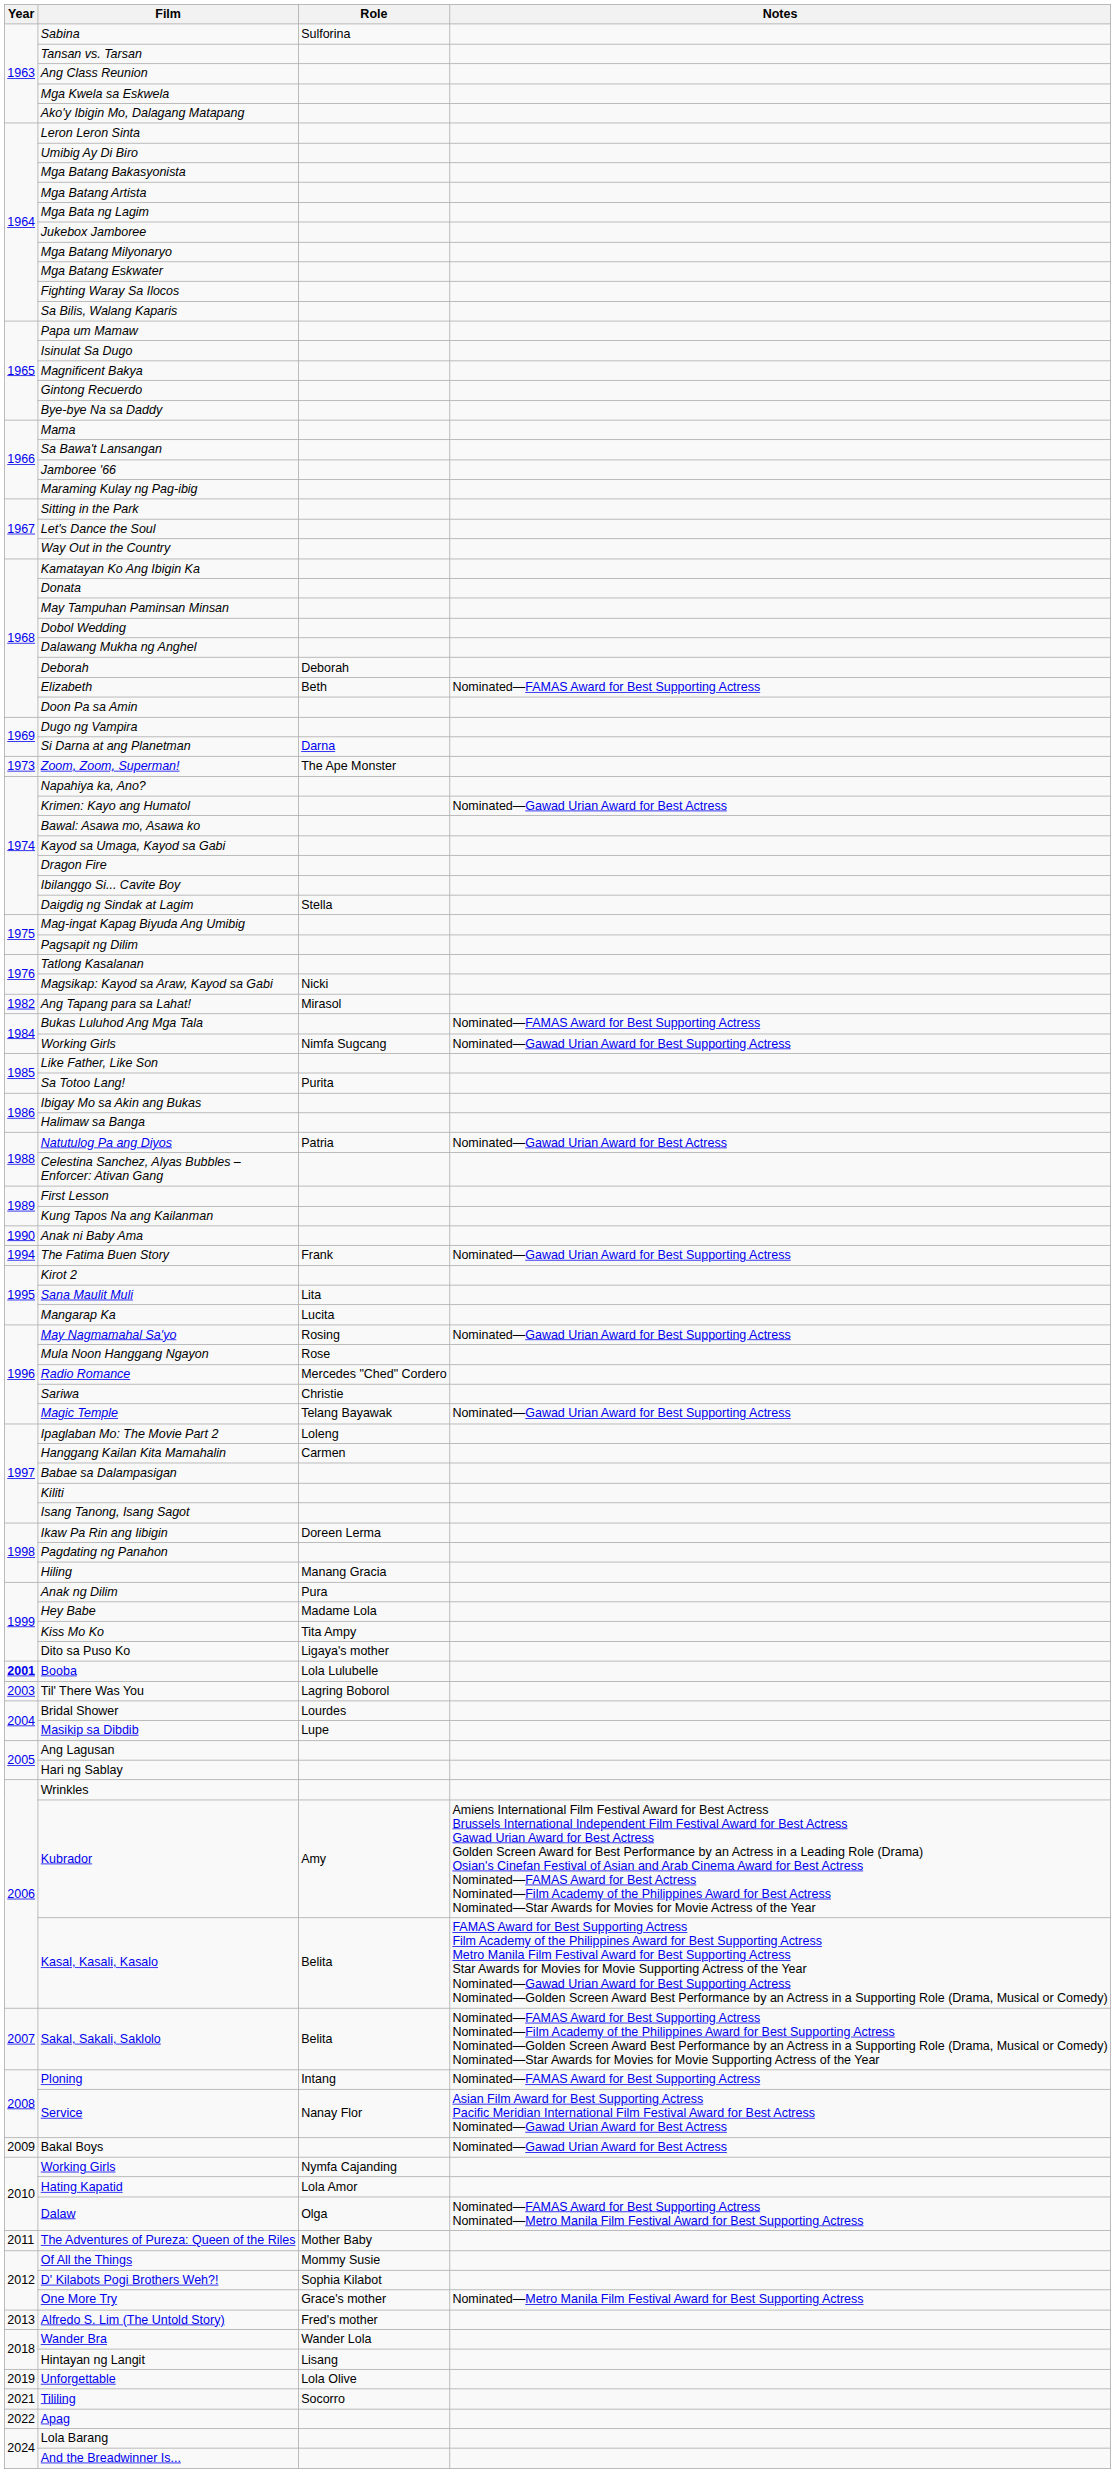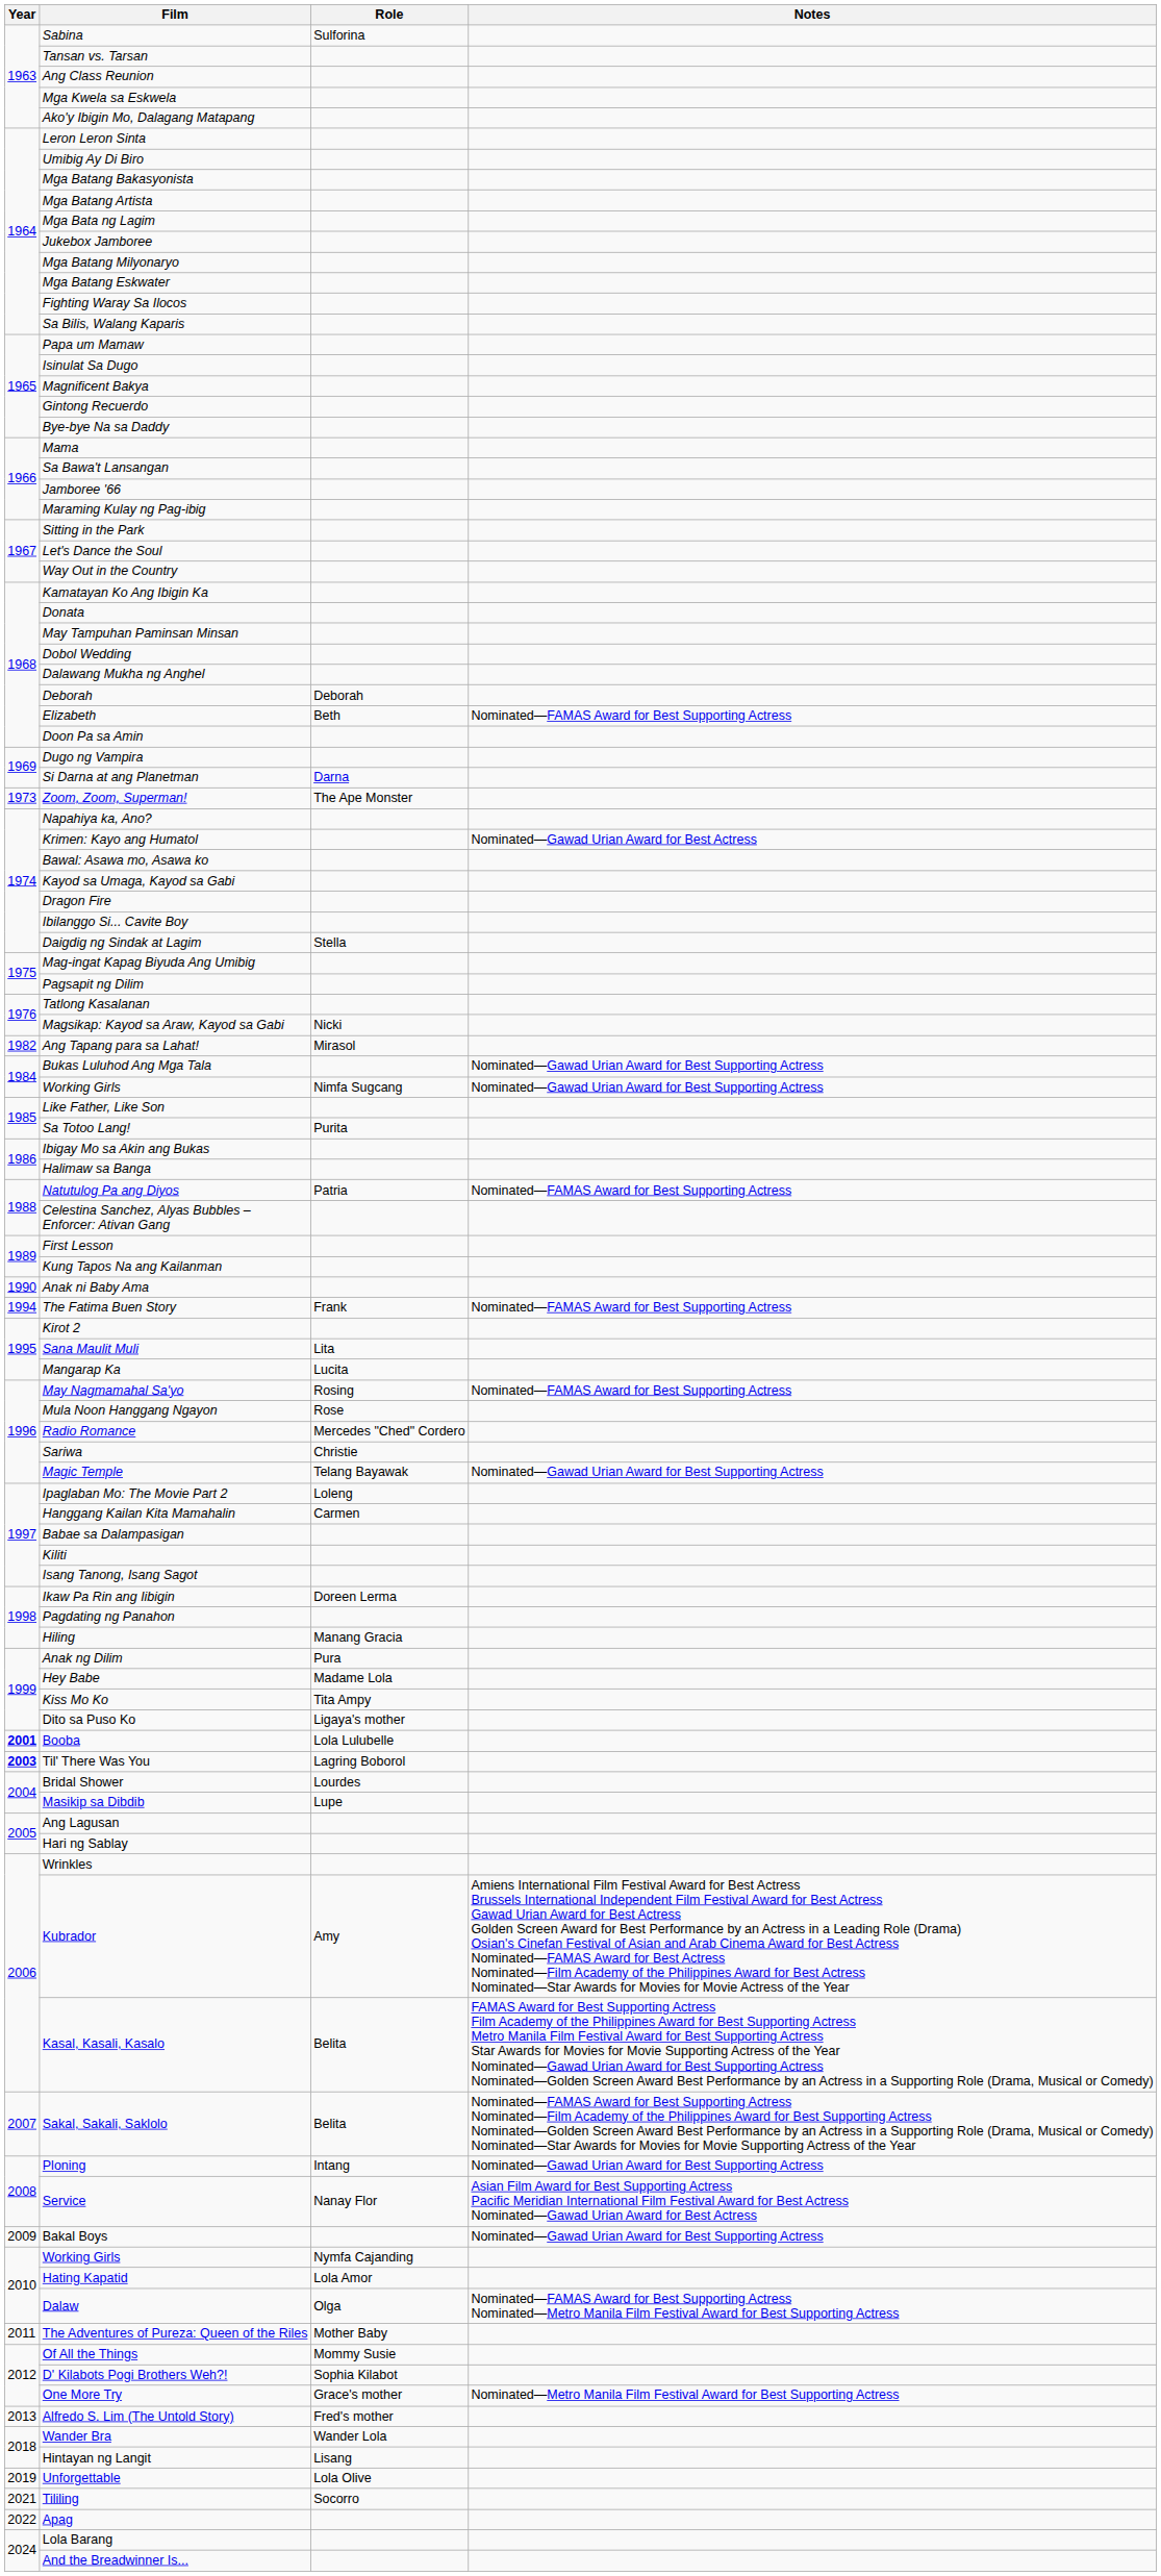Bukas Luluhod Ang Mga Tala | Notes: Nominated—FAMAS Award for Best Supporting Actress -> Nominated—Gawad Urian Award for Best Supporting Actress
Natutulog Pa ang Diyos | Notes: Nominated—Gawad Urian Award for Best Actress -> Nominated—FAMAS Award for Best Supporting Actress
The Fatima Buen Story | Notes: Nominated—Gawad Urian Award for Best Supporting Actress -> Nominated—FAMAS Award for Best Supporting Actress
May Nagmamahal Sa'yo | Notes: Nominated—Gawad Urian Award for Best Supporting Actress -> Nominated—FAMAS Award for Best Supporting Actress
Til' There Was You | Year: normal -> bold
Ploning | Notes: Nominated—FAMAS Award for Best Supporting Actress -> Nominated—Gawad Urian Award for Best Supporting Actress
Bakal Boys | Notes: Nominated—Gawad Urian Award for Best Actress -> Nominated—Gawad Urian Award for Best Supporting Actress
